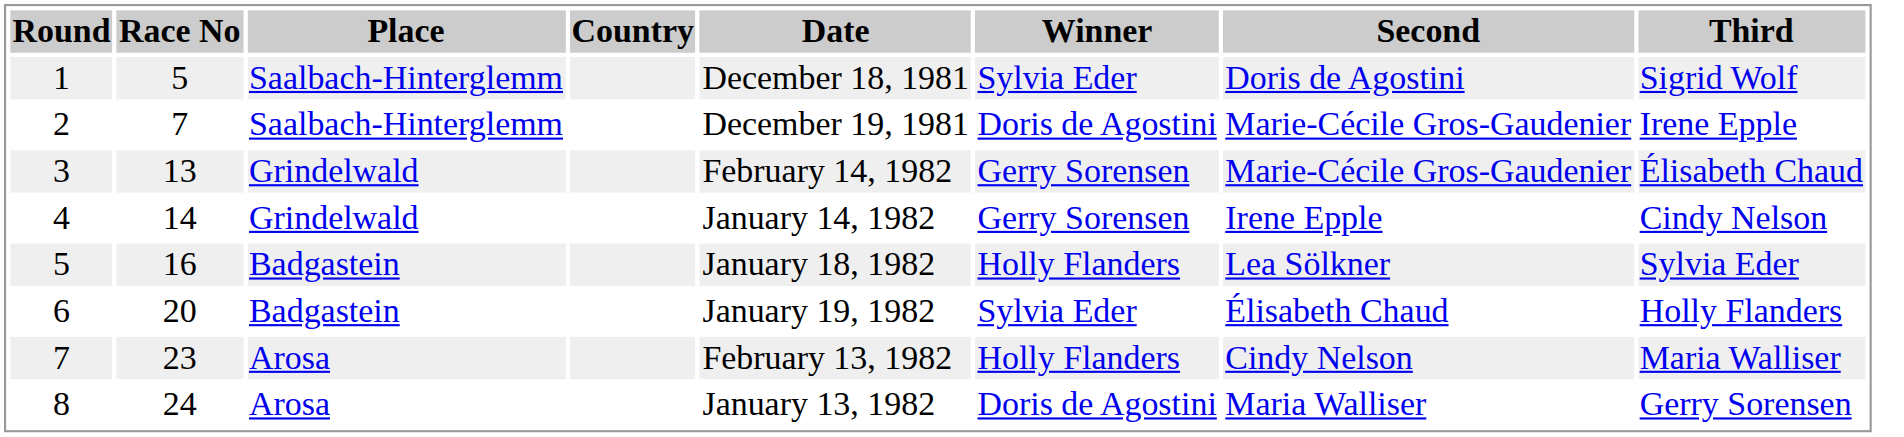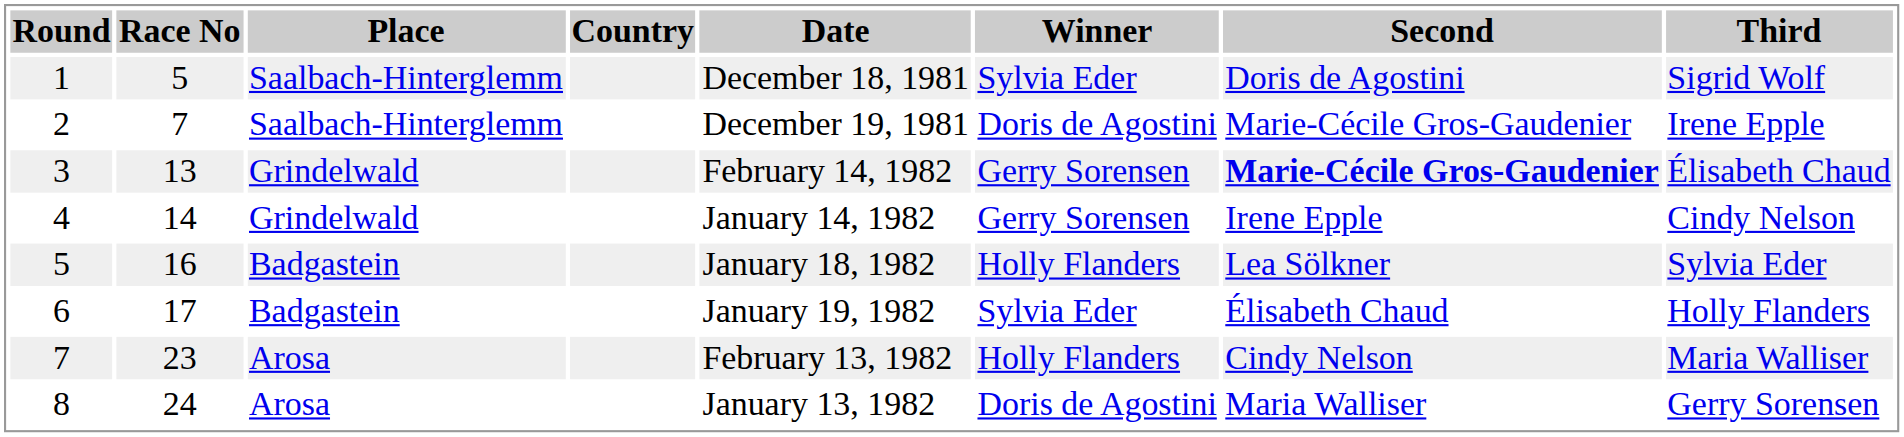3 | Second: normal -> bold
6 | Race No: 20 -> 17
